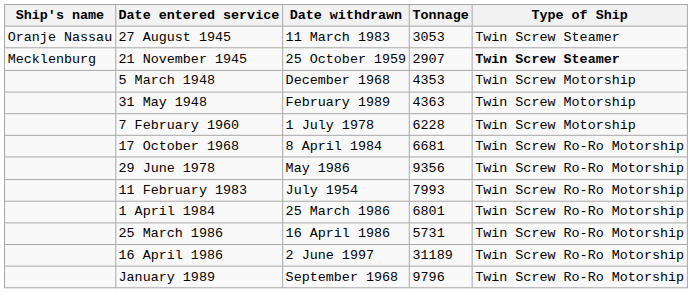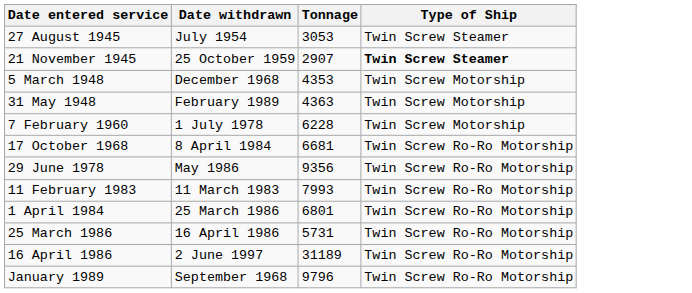- column: Ship's name | Oranje Nassau | Mecklenburg
27 August 1945 | Date withdrawn: 11 March 1983 -> July 1954
11 February 1983 | Date withdrawn: July 1954 -> 11 March 1983
